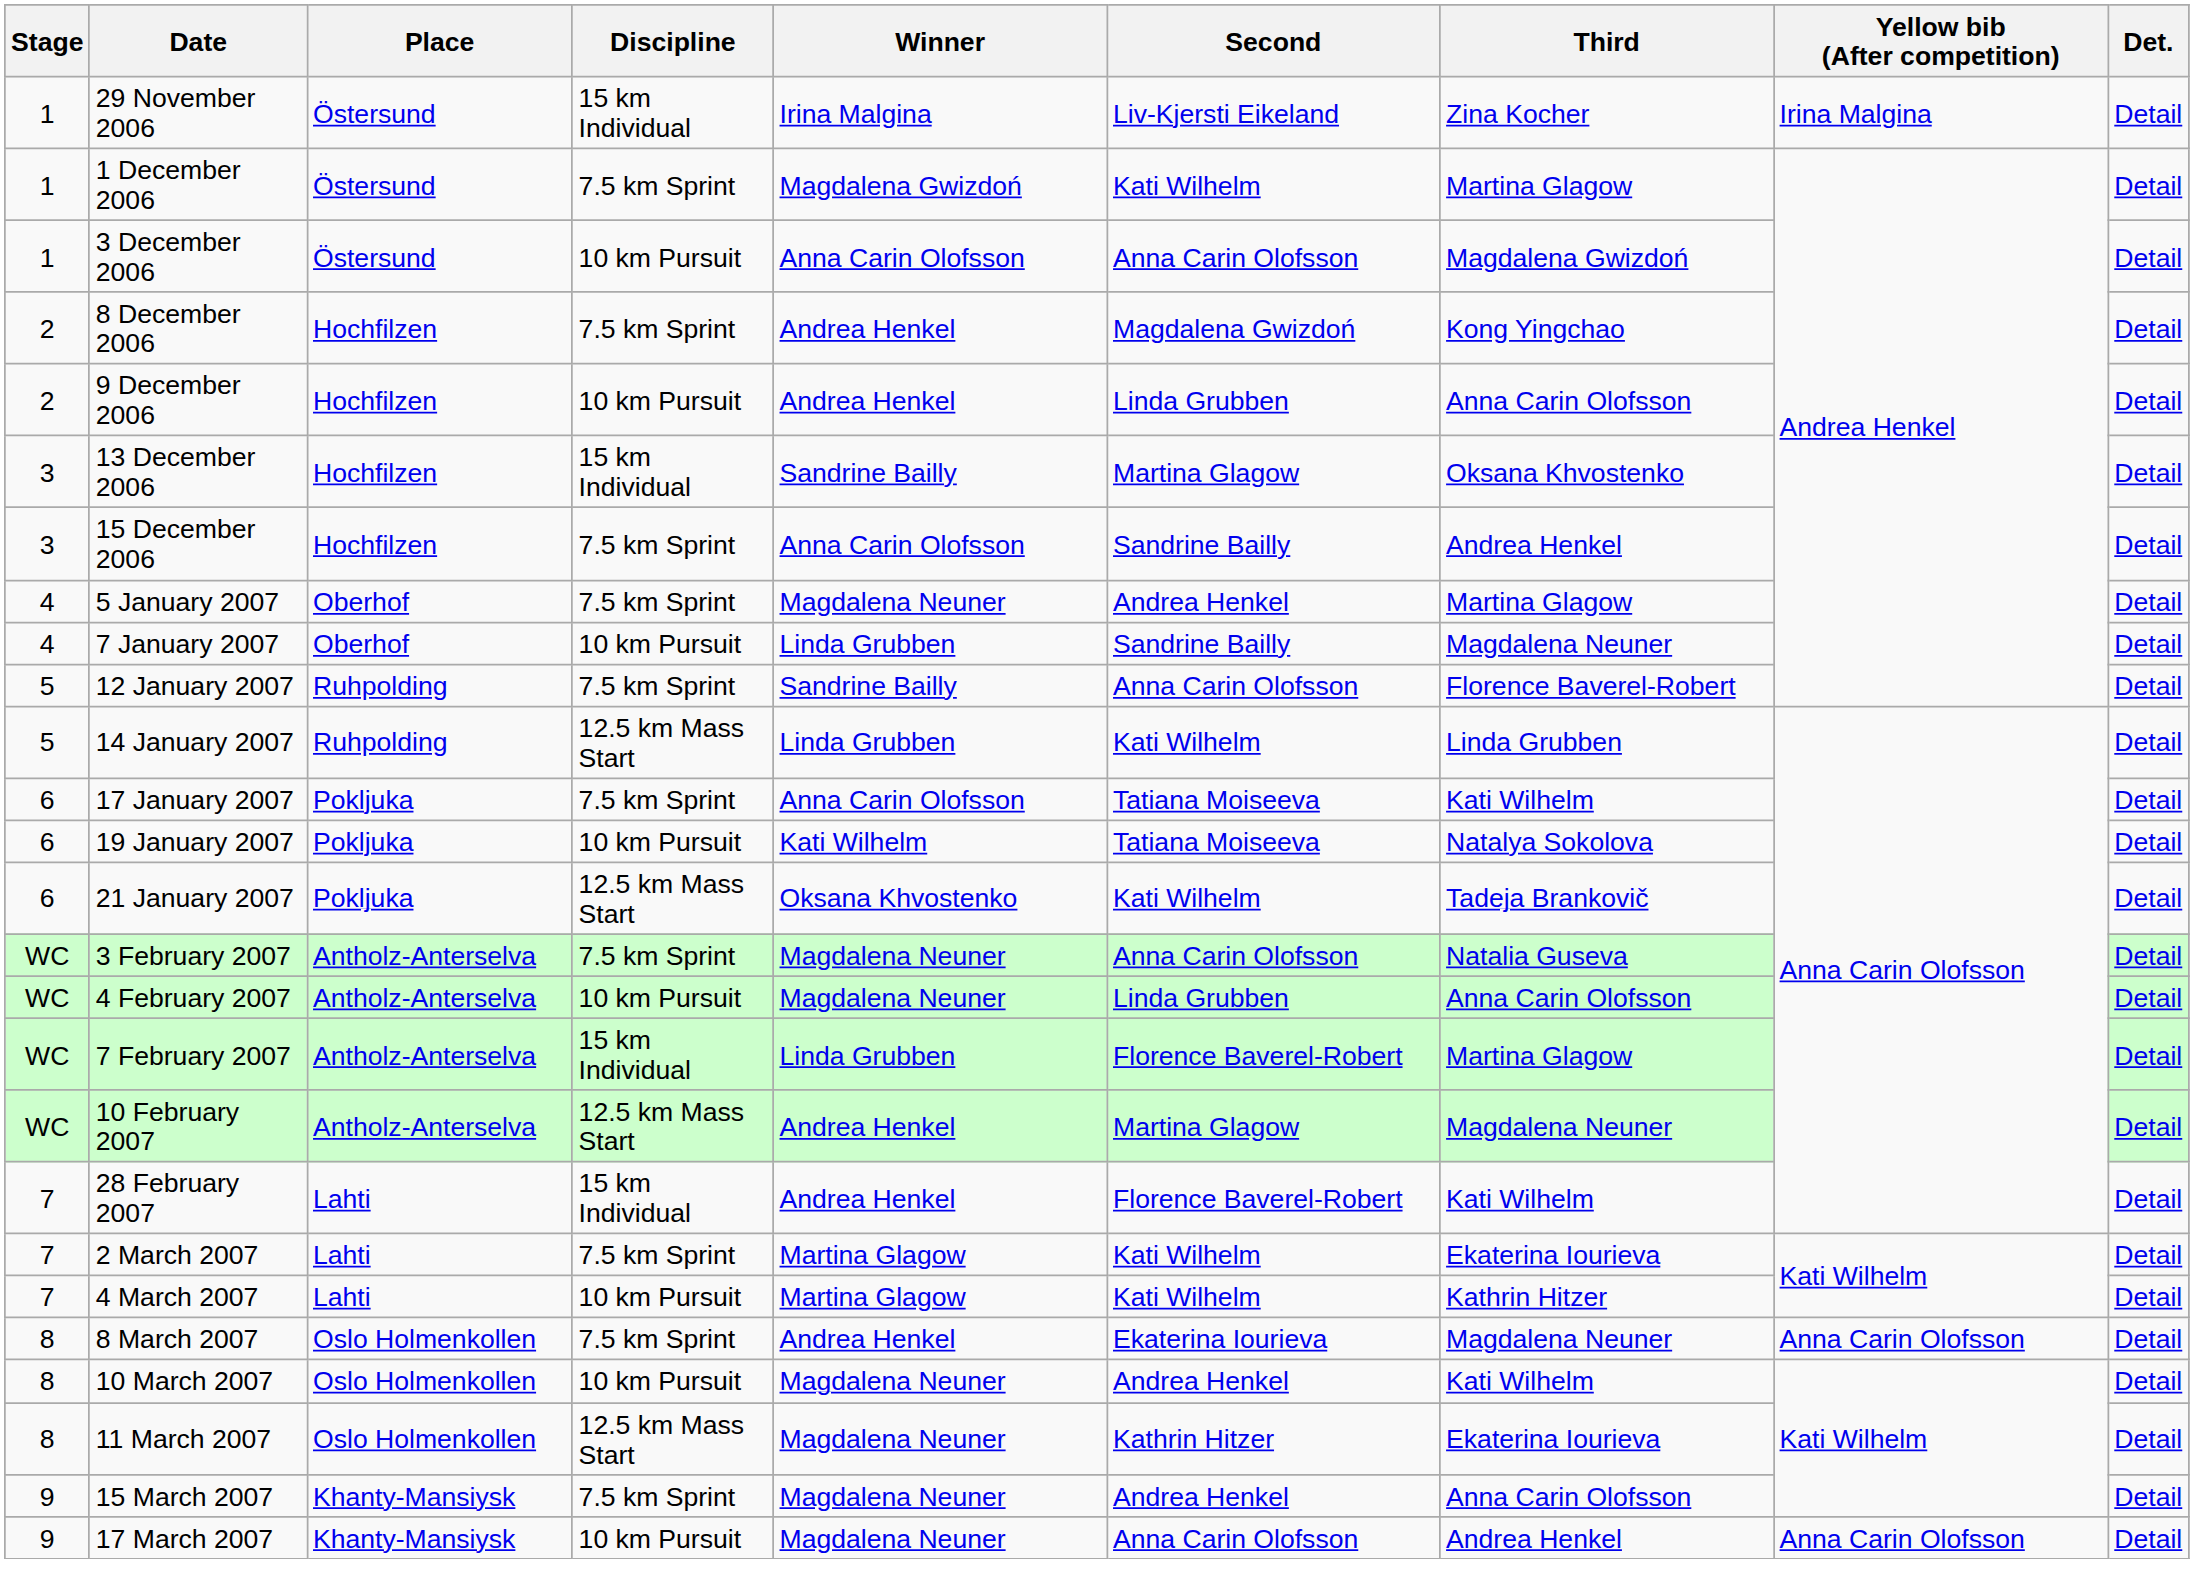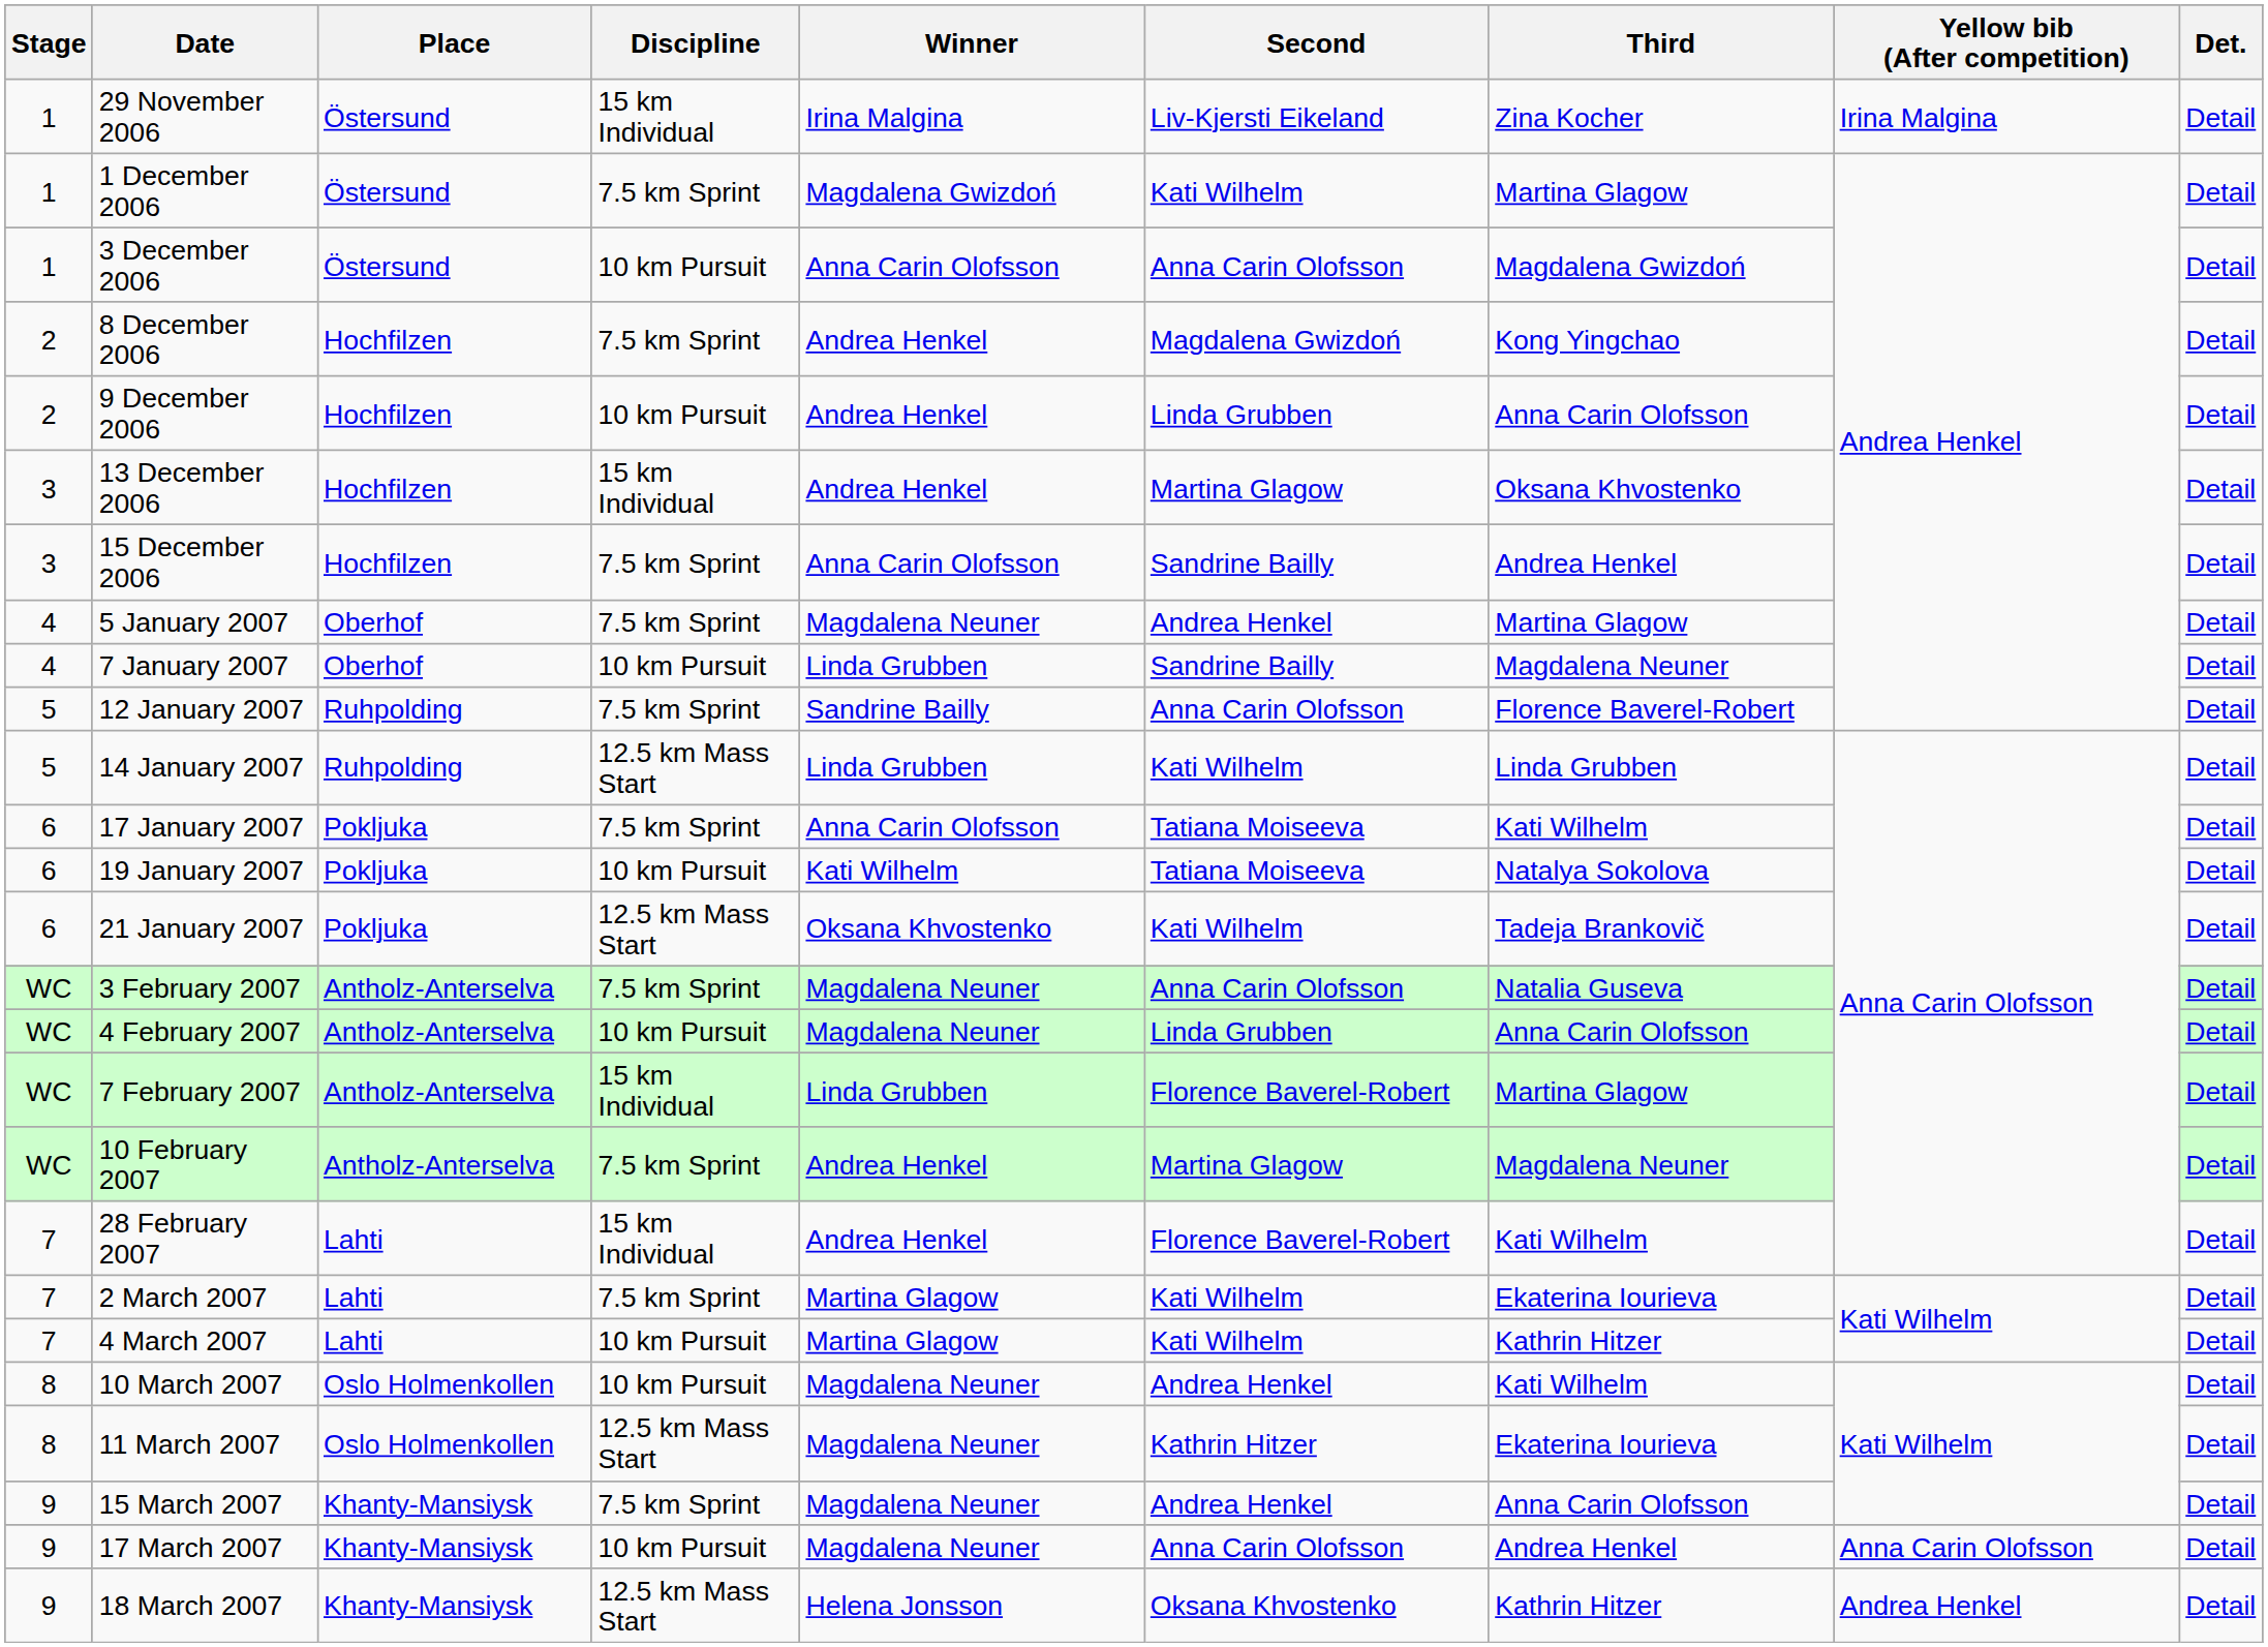13 December 2006 | Winner: Sandrine Bailly -> Andrea Henkel
10 February 2007 | Discipline: 12.5 km Mass Start -> 7.5 km Sprint
- row: 8 | 8 March 2007 | Oslo Holmenkollen | 7.5 km Sprint | Andrea Henkel | Ekaterina Iourieva | Magdalena Neuner | Anna Carin Olofsson | Detail
+ row: 9 | 18 March 2007 | Khanty-Mansiysk | 12.5 km Mass Start | Helena Jonsson | Oksana Khvostenko | Kathrin Hitzer | Andrea Henkel | Detail
